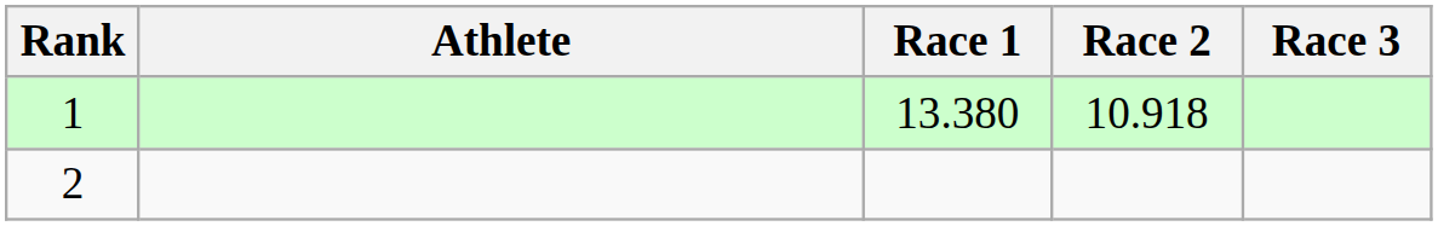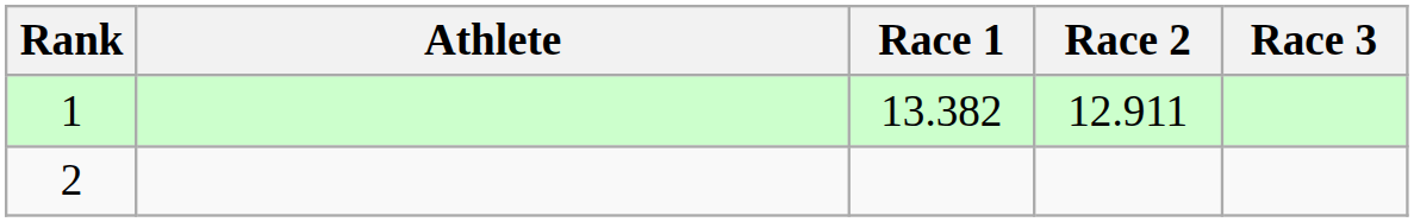1 | Race 1: 13.380 -> 13.382
1 | Race 2: 10.918 -> 12.911
